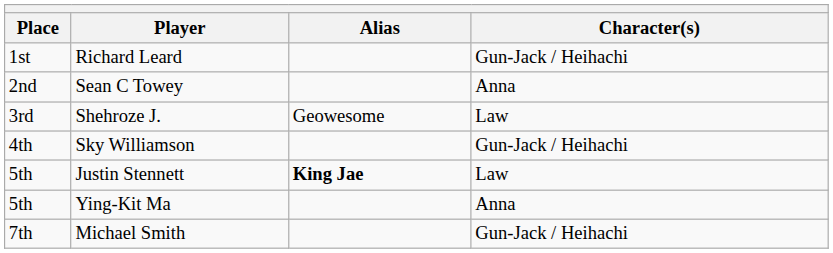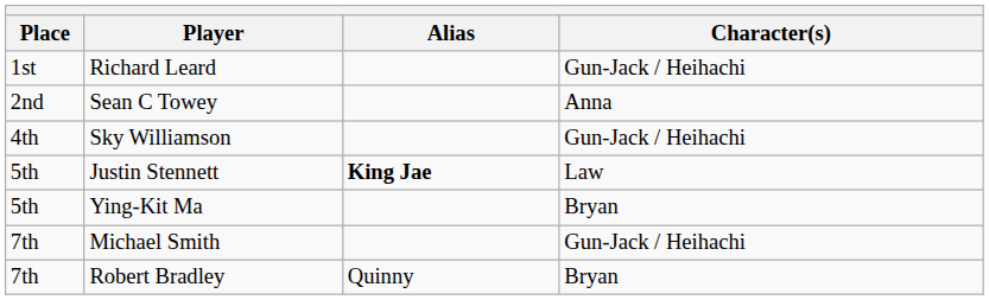- row: 3rd | Shehroze J. | Geowesome | Law
Ying-Kit Ma | Character(s): Anna -> Bryan
+ row: 7th | Robert Bradley | Quinny | Bryan
